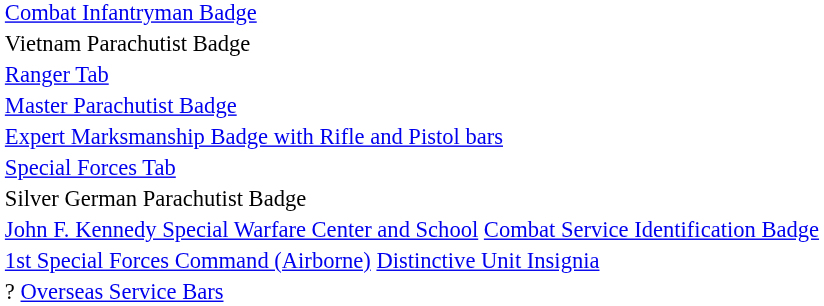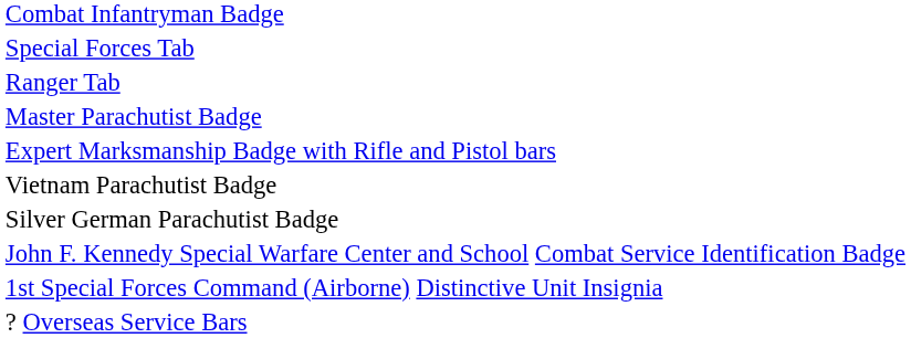rows swapped: Special Forces Tab <-> Vietnam Parachutist Badge
